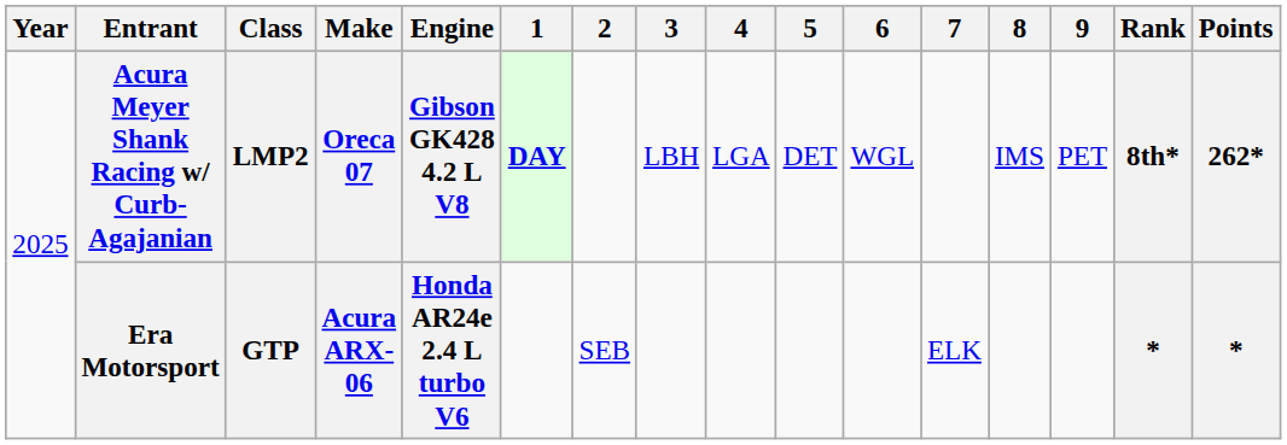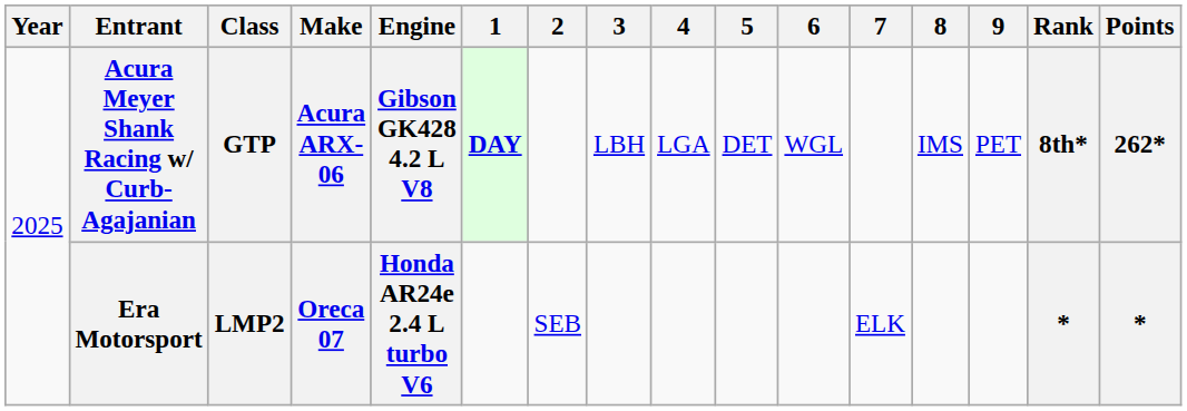Acura Meyer Shank Racing w/ Curb-Agajanian | Class: LMP2 -> GTP
Acura Meyer Shank Racing w/ Curb-Agajanian | Make: Oreca 07 -> Acura ARX-06
Era Motorsport | Class: GTP -> LMP2
Era Motorsport | Make: Acura ARX-06 -> Oreca 07
